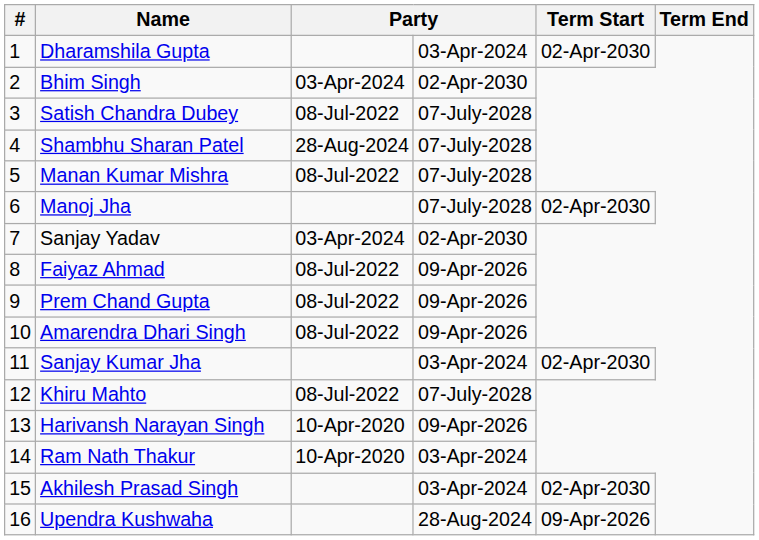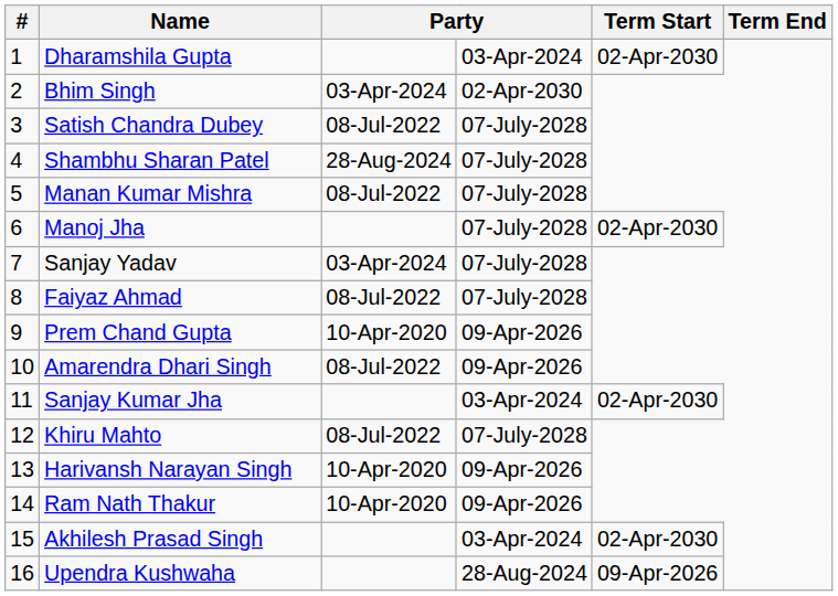Sanjay Yadav | column 4: 02-Apr-2030 -> 07-July-2028
Faiyaz Ahmad | column 4: 09-Apr-2026 -> 07-July-2028
Prem Chand Gupta | column 3: 08-Jul-2022 -> 10-Apr-2020
Ram Nath Thakur | column 4: 03-Apr-2024 -> 09-Apr-2026
